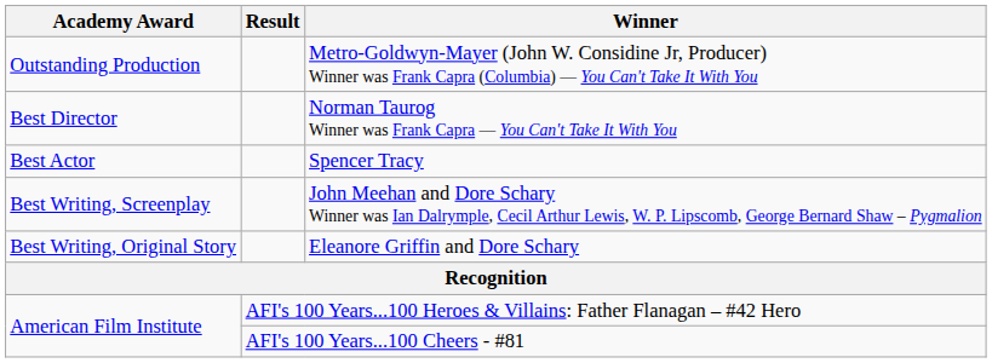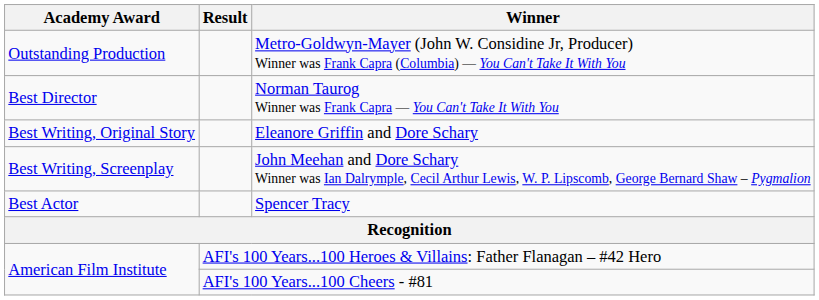rows swapped: Spencer Tracy <-> Eleanore Griffin and Dore Schary
